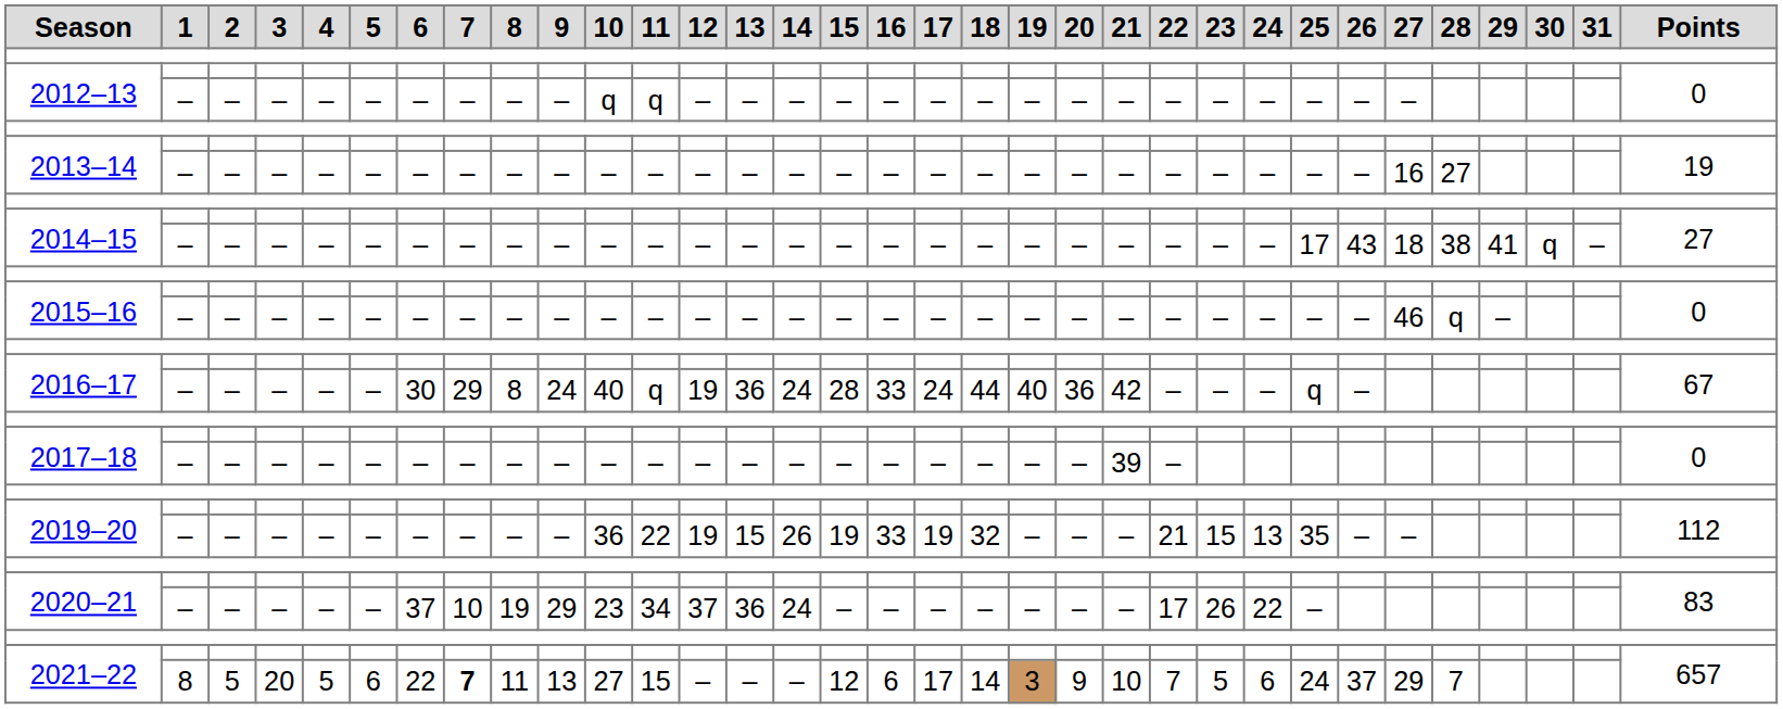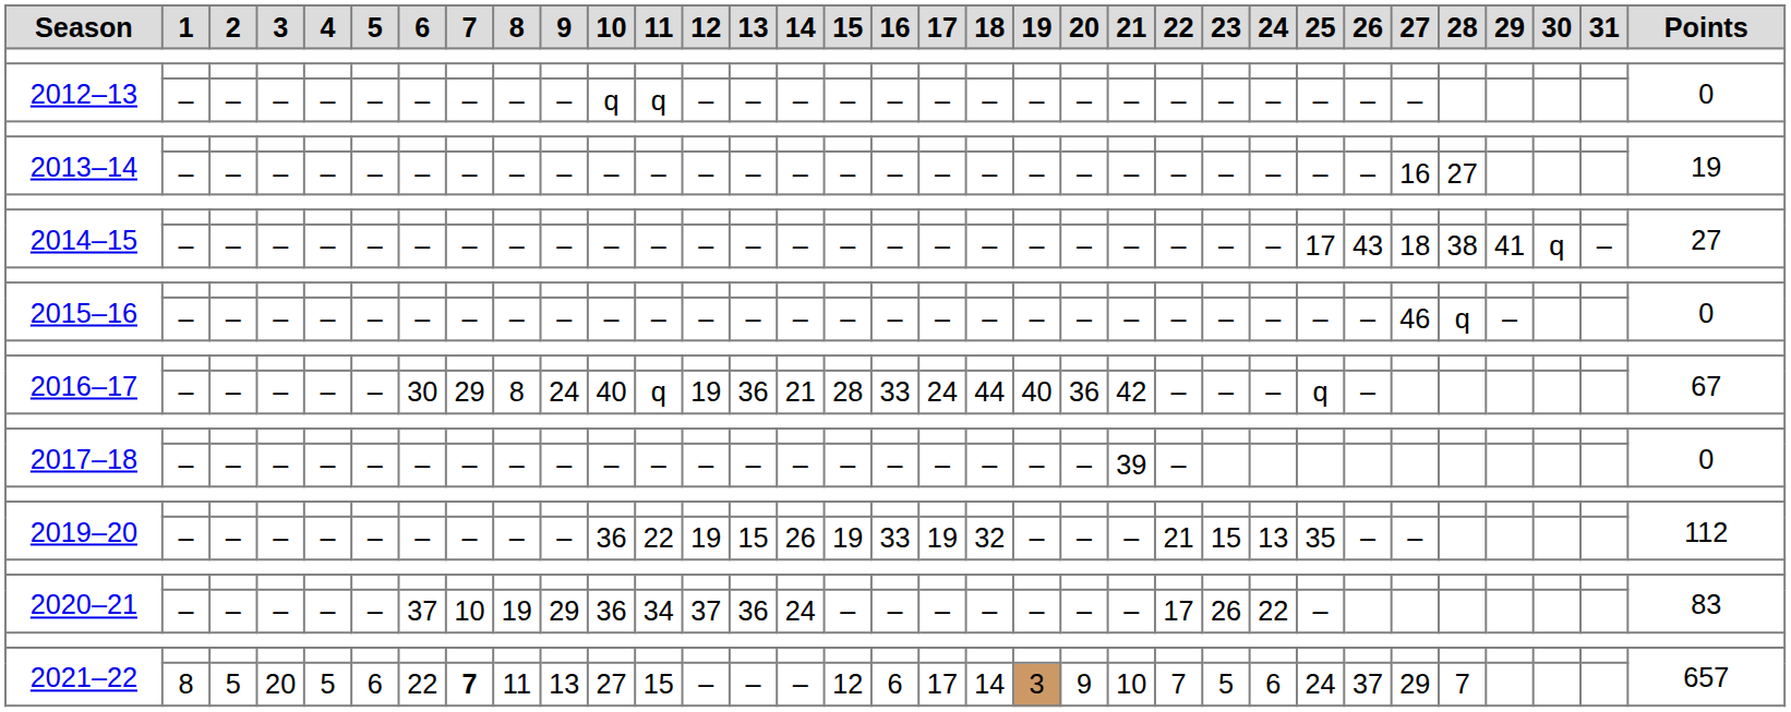2016–17 / – | 14: 24 -> 21
2020–21 / – | 10: 23 -> 36
